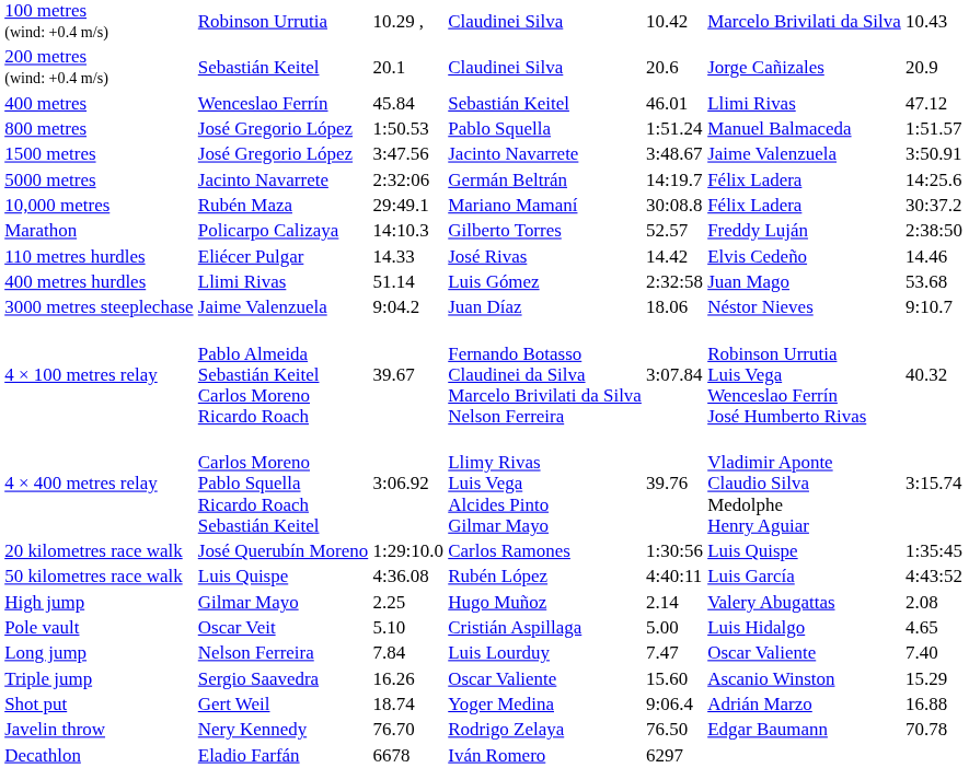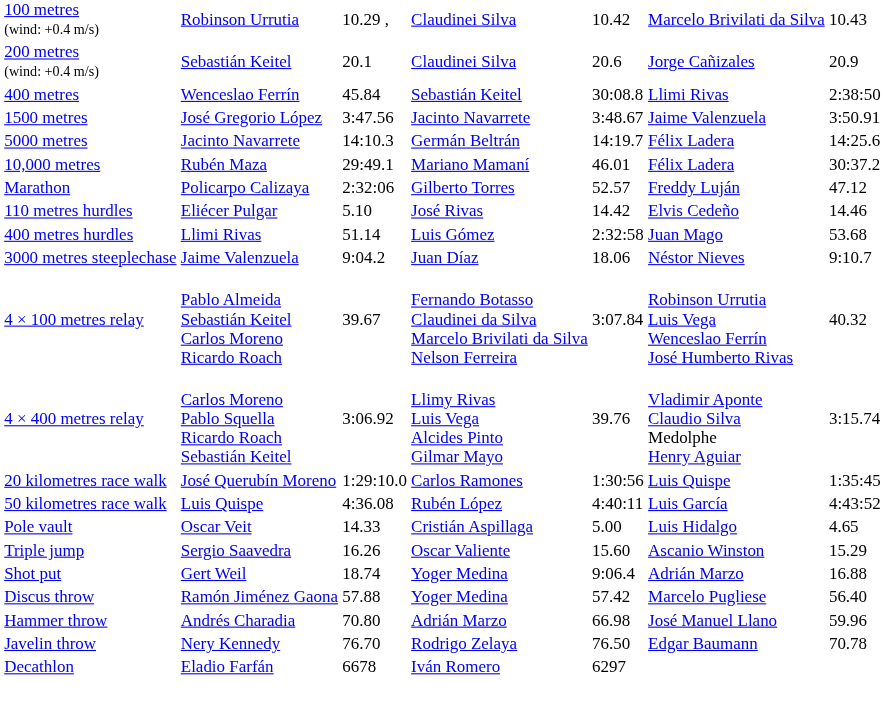400 metres | column 5: 46.01 -> 30:08.8
400 metres | column 7: 47.12 -> 2:38:50
- row: 800 metres | José Gregorio López | 1:50.53 | Pablo Squella | 1:51.24 | Manuel Balmaceda | 1:51.57
5000 metres | column 3: 2:32:06 -> 14:10.3
10,000 metres | column 5: 30:08.8 -> 46.01
Marathon | column 3: 14:10.3 -> 2:32:06
Marathon | column 7: 2:38:50 -> 47.12
110 metres hurdles | column 3: 14.33 -> 5.10
- row: High jump | Gilmar Mayo | 2.25 | Hugo Muñoz | 2.14 | Valery Abugattas | 2.08
Pole vault | column 3: 5.10 -> 14.33
- row: Long jump | Nelson Ferreira | 7.84 | Luis Lourduy | 7.47 | Oscar Valiente | 7.40
+ row: Discus throw | Ramón Jiménez Gaona | 57.88 | Yoger Medina | 57.42 | Marcelo Pugliese | 56.40
+ row: Hammer throw | Andrés Charadia | 70.80 | Adrián Marzo | 66.98 | José Manuel Llano | 59.96
